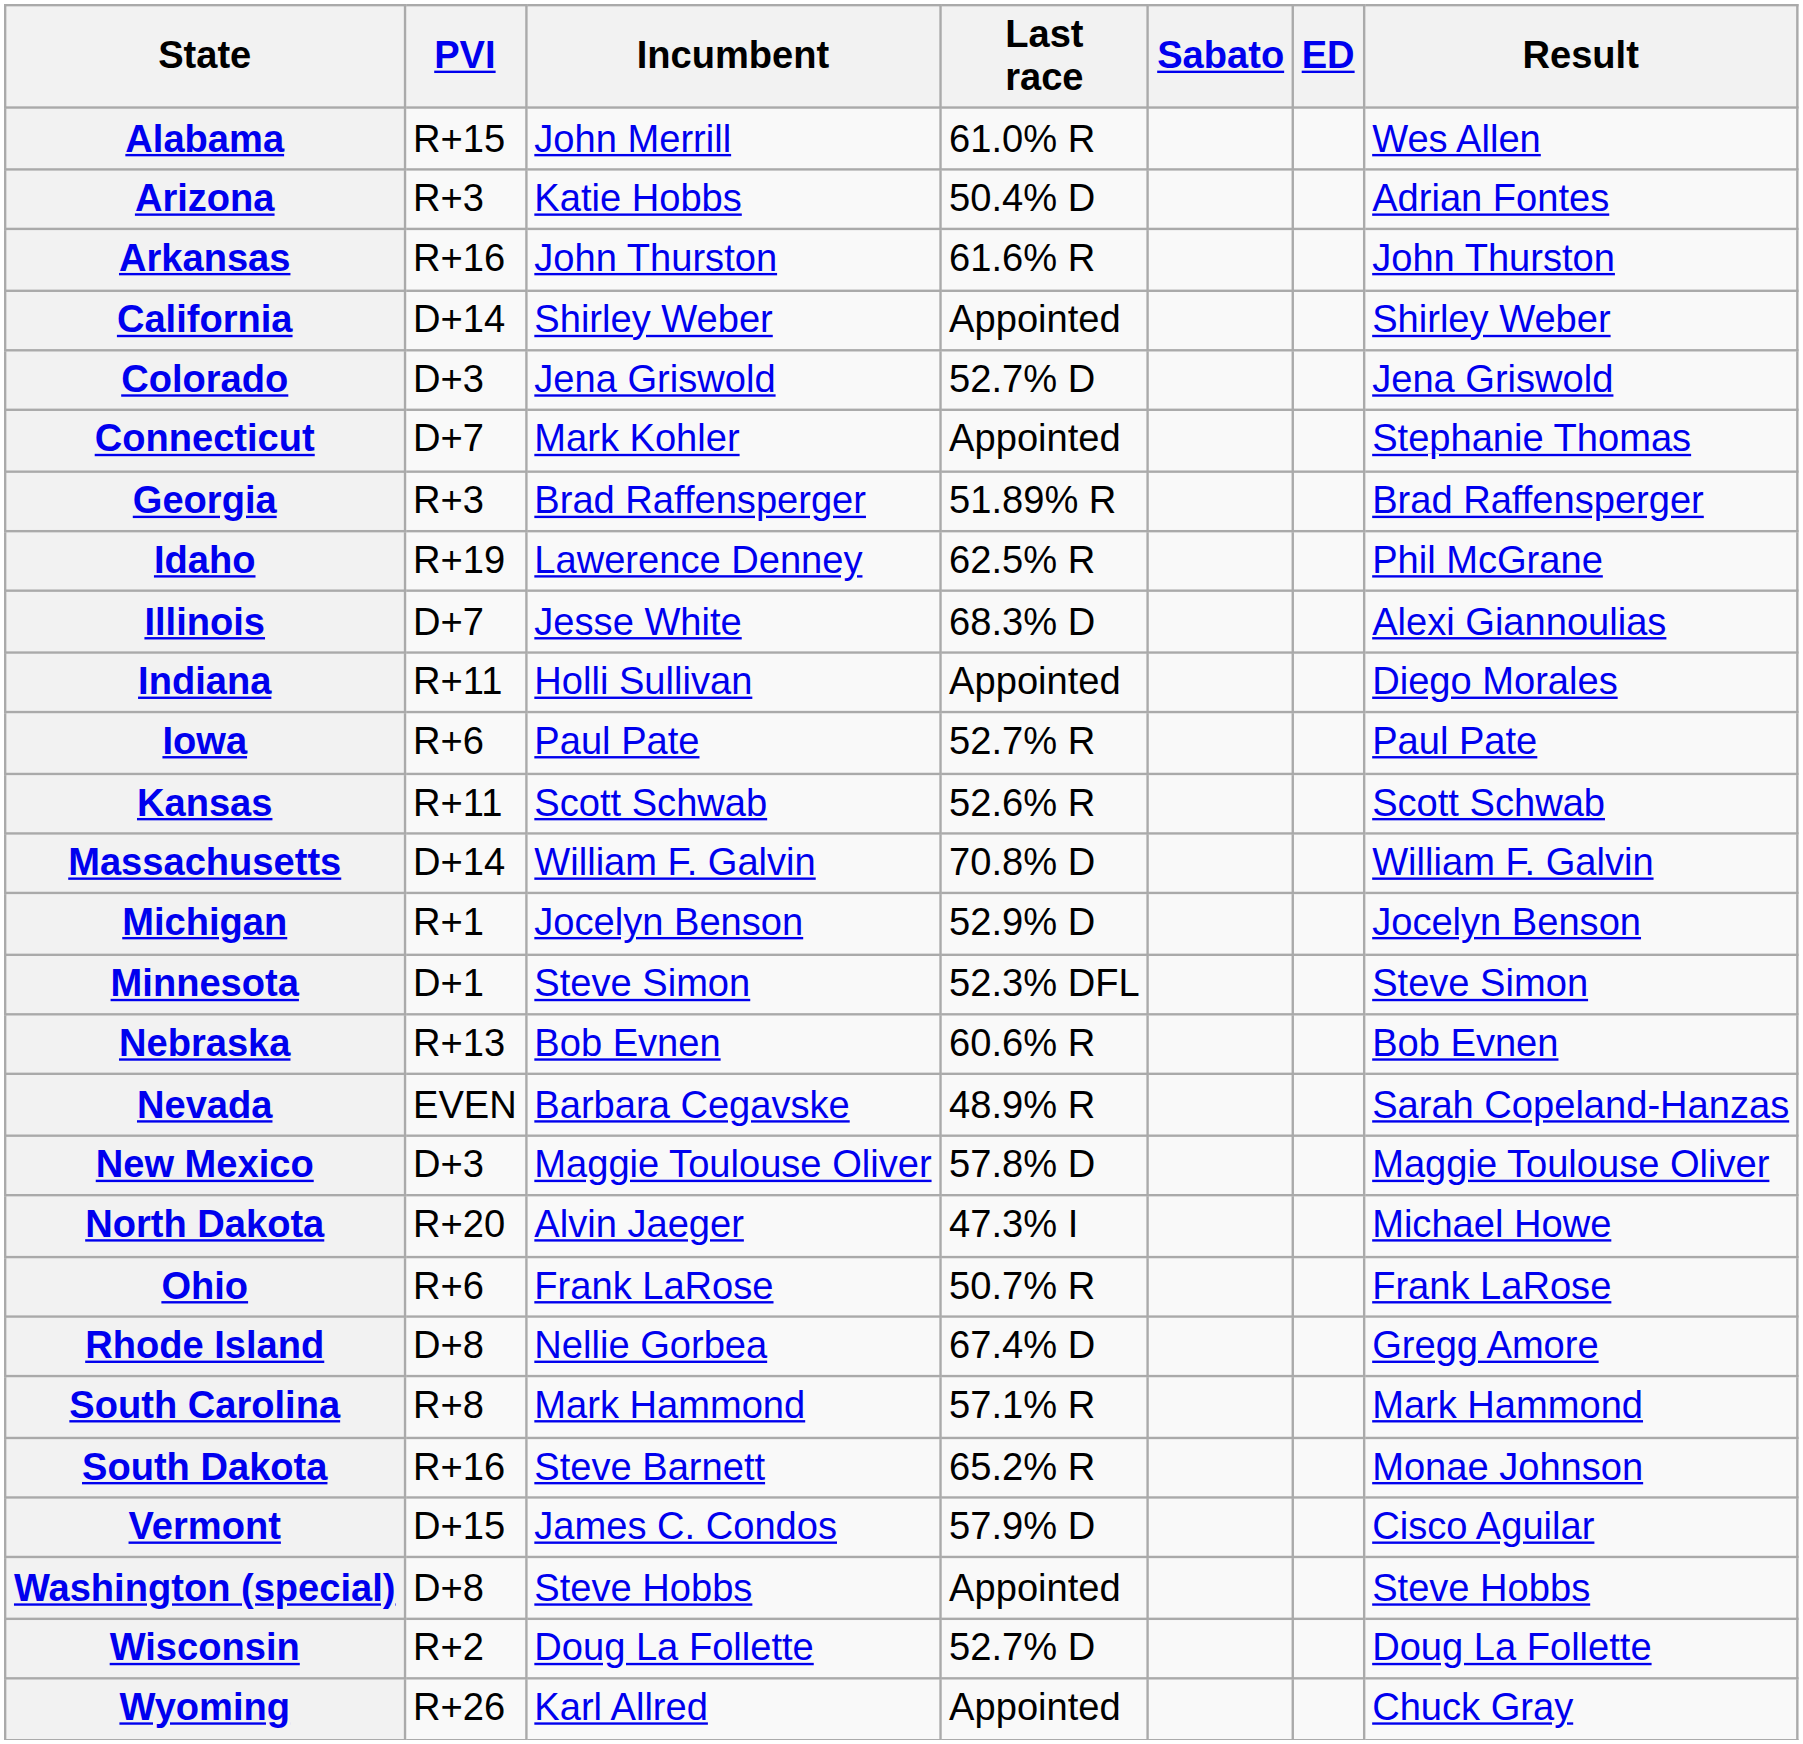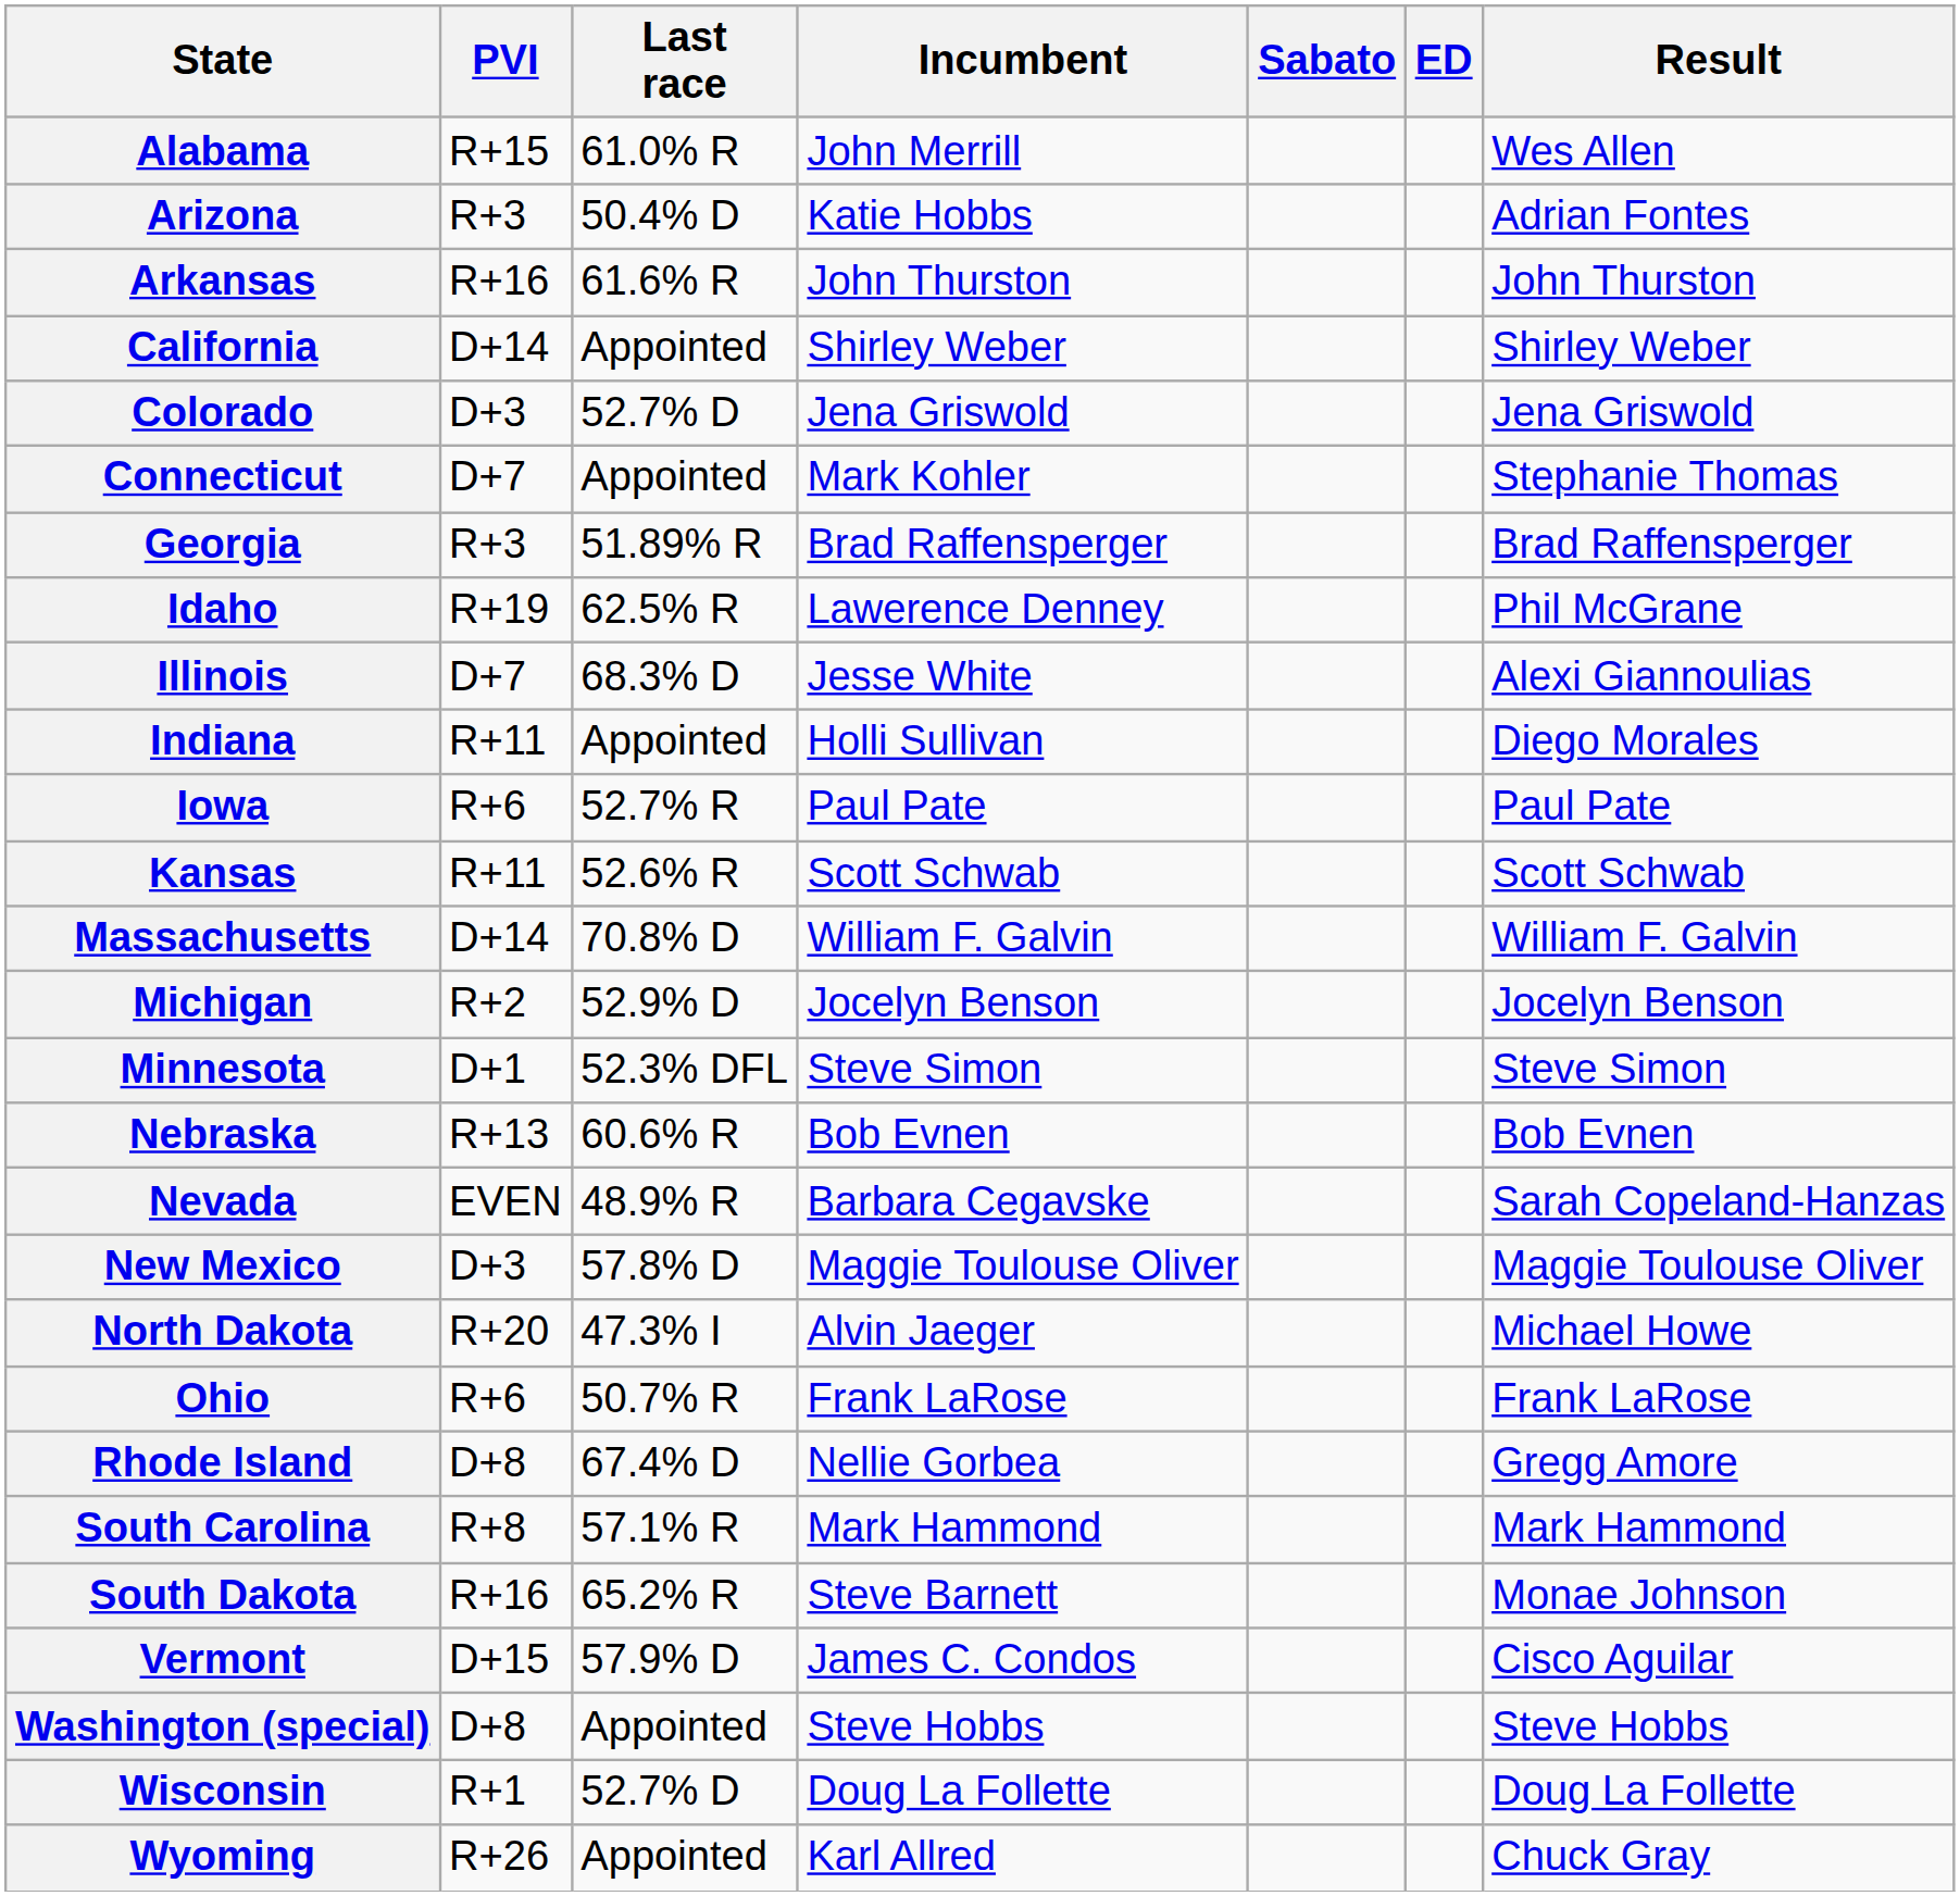columns swapped: Incumbent <-> Last race
Michigan | PVI: R+1 -> R+2
Wisconsin | PVI: R+2 -> R+1
